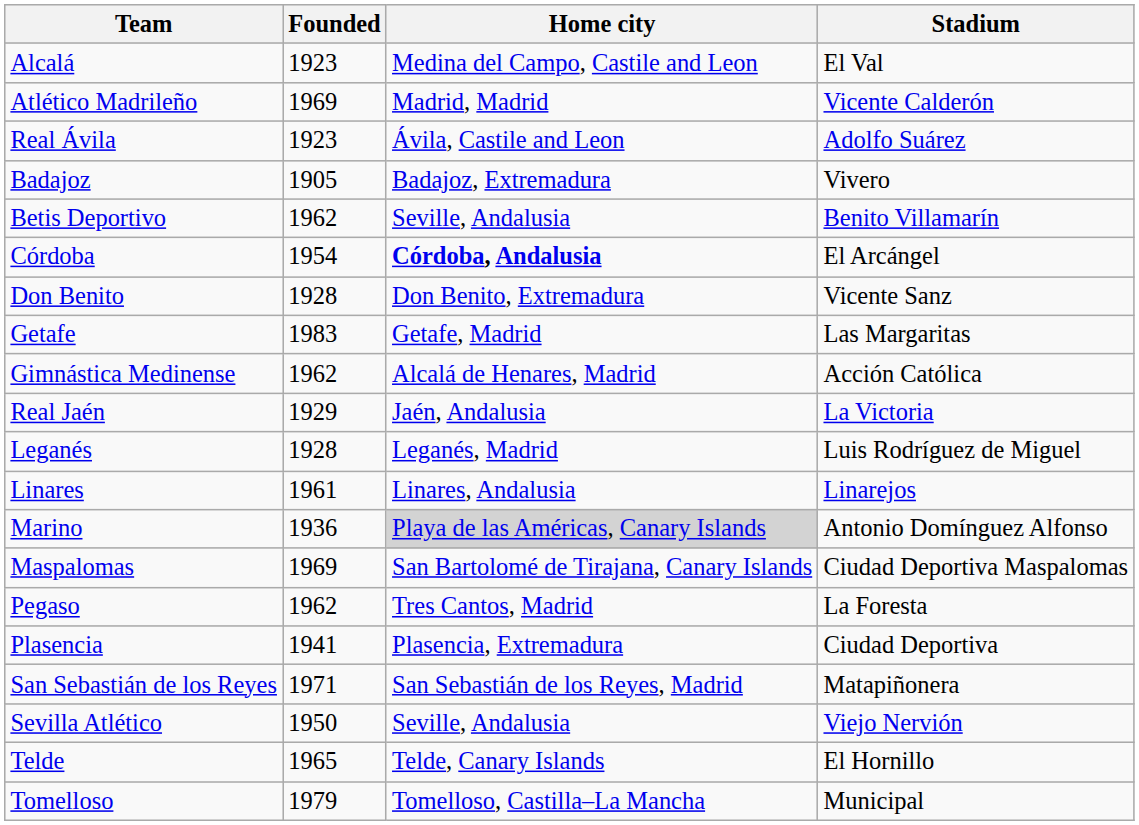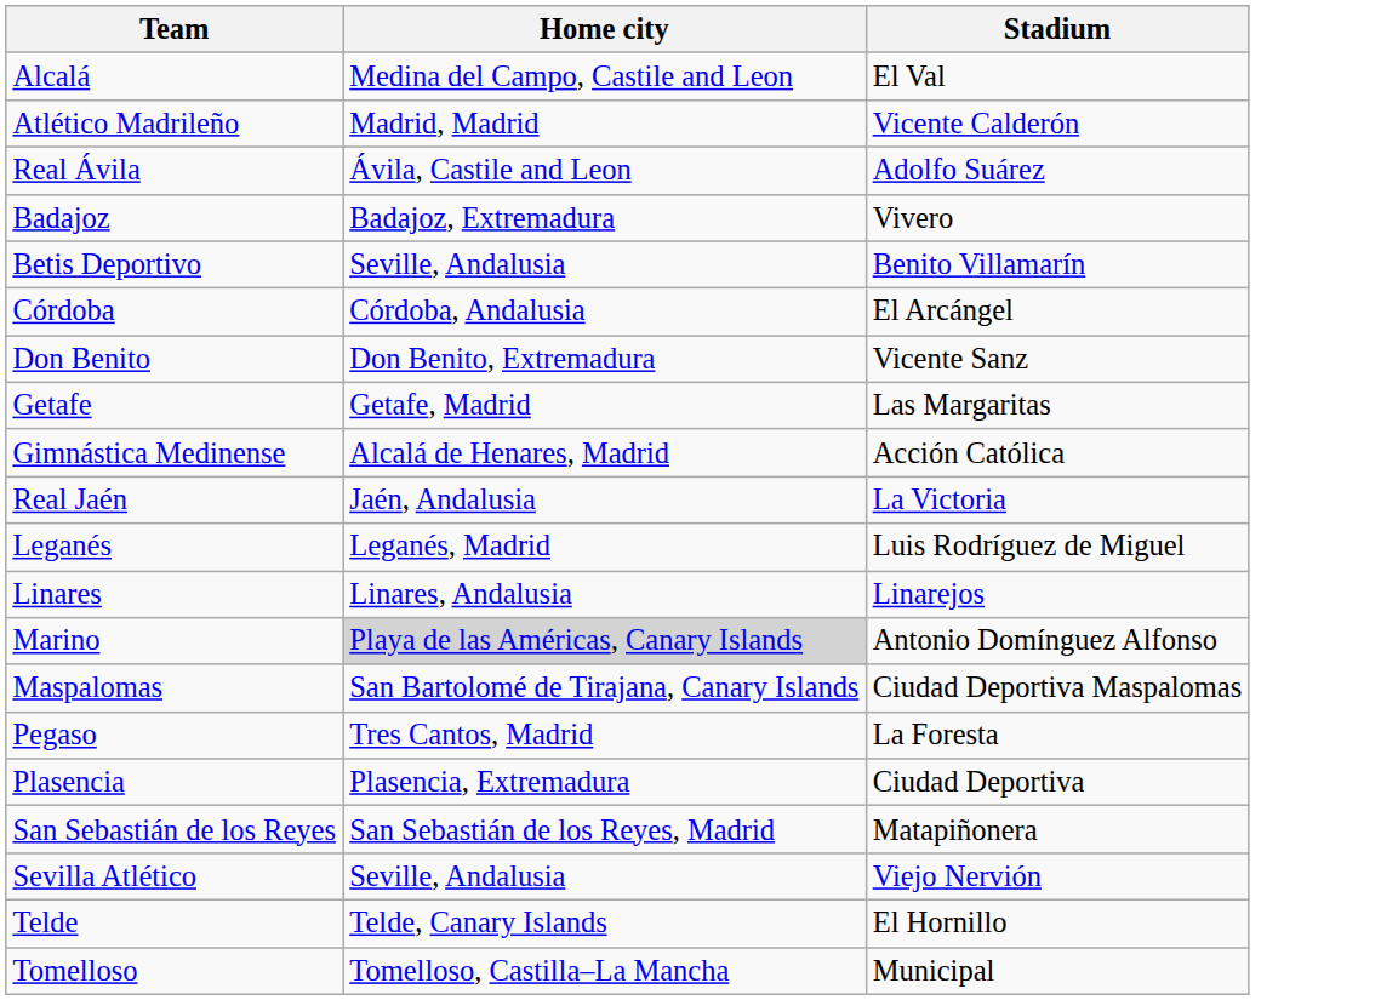- column: Founded | 1923 | 1969 | 1923 | 1905 | 1962 | 1954 | 1928 | 1983 | 1962 | 1929 | 1928 | 1961 | 1936 | 1969 | 1962 | 1941 | 1971 | 1950 | 1965 | 1979
Córdoba | Home city: bold -> normal
